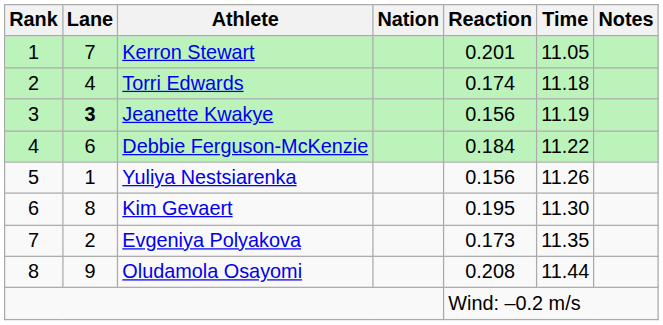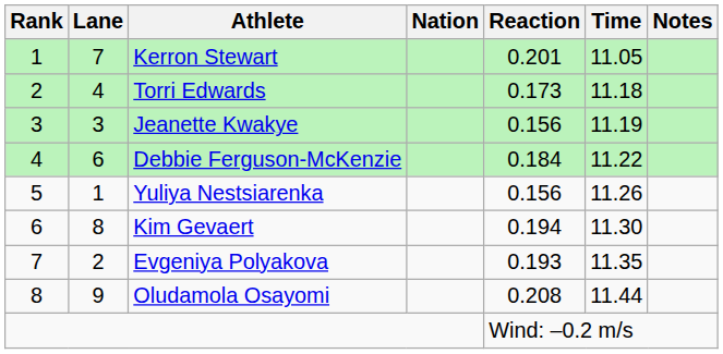Torri Edwards | Reaction: 0.174 -> 0.173
Jeanette Kwakye | Lane: bold -> normal
Kim Gevaert | Reaction: 0.195 -> 0.194
Evgeniya Polyakova | Reaction: 0.173 -> 0.193
